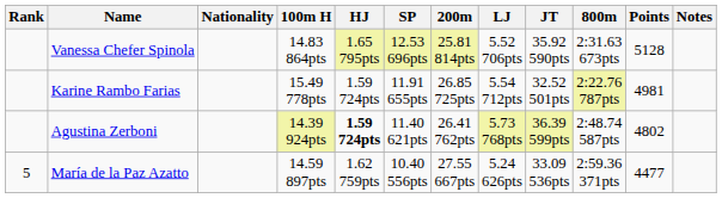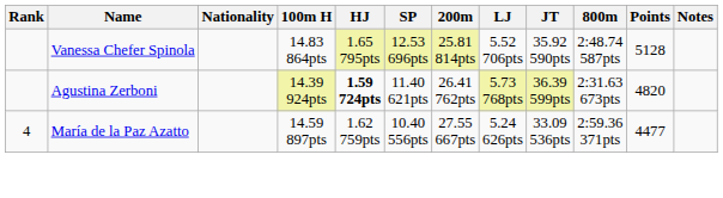Vanessa Chefer Spinola | 800m: 2:31.63 673pts -> 2:48.74 587pts
- row: Karine Rambo Farias | 15.49 778pts | 1.59 724pts | 11.91 655pts | 26.85 725pts | 5.54 712pts | 32.52 501pts | 2:22.76 787pts | 4981
Agustina Zerboni | 800m: 2:48.74 587pts -> 2:31.63 673pts
Agustina Zerboni | Points: 4802 -> 4820
María de la Paz Azatto | Rank: 5 -> 4
